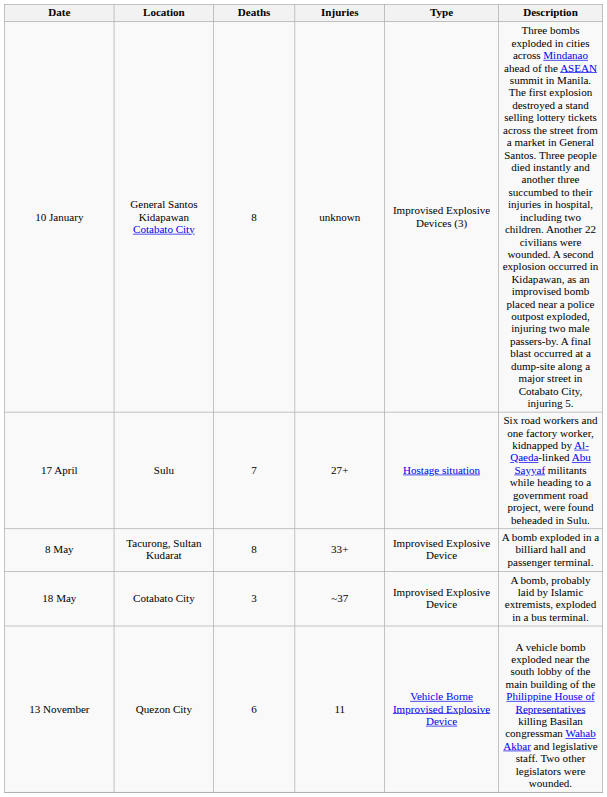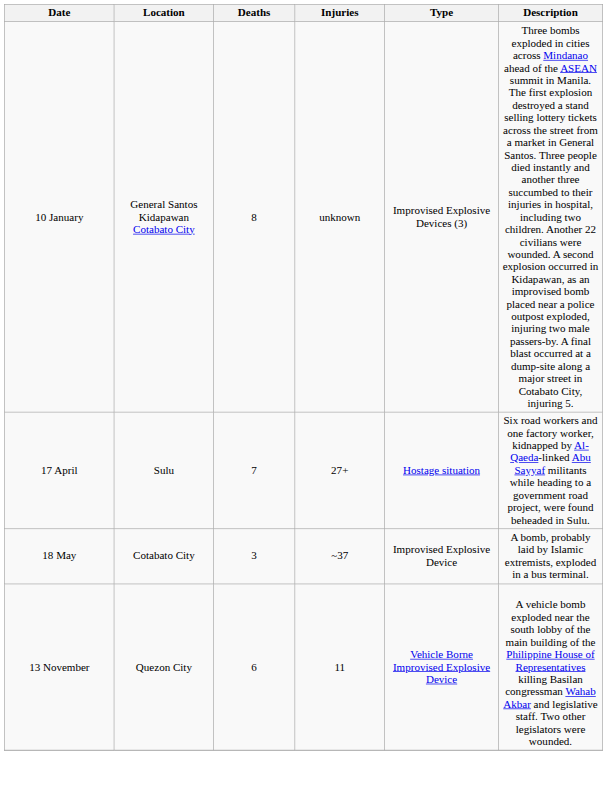- row: 8 May | Tacurong, Sultan Kudarat | 8 | 33+ | Improvised Explosive Device | A bomb exploded in a billiard hall and passenger terminal.
